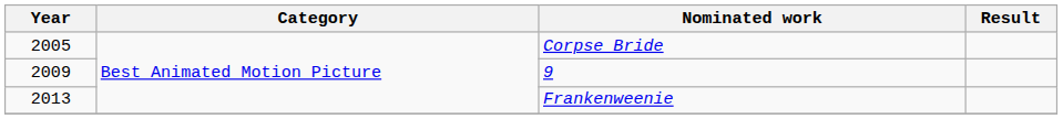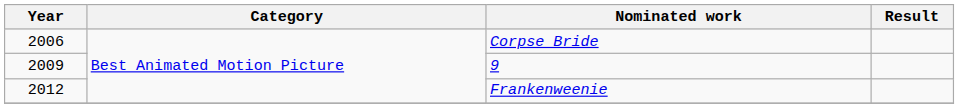Corpse Bride | Year: 2005 -> 2006
Frankenweenie | Year: 2013 -> 2012
